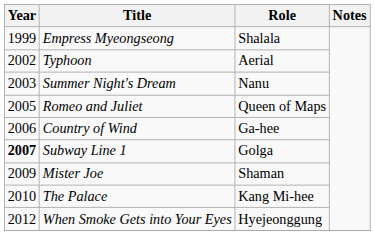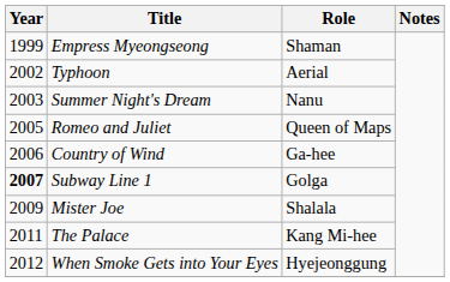Empress Myeongseong | Role: Shalala -> Shaman
Mister Joe | Role: Shaman -> Shalala
The Palace | Year: 2010 -> 2011
